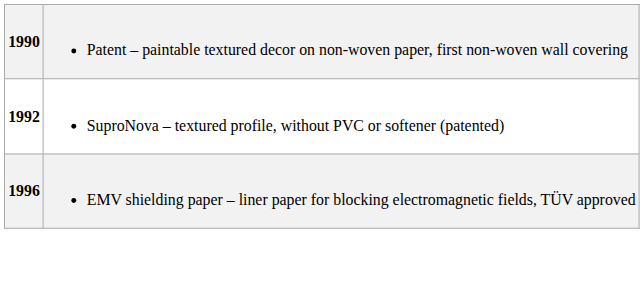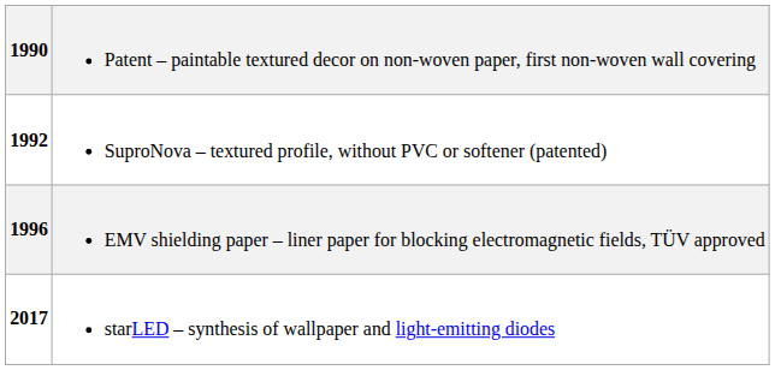+ row: 2017 | starLED – synthesis of wallpaper and light-emitting diodes
